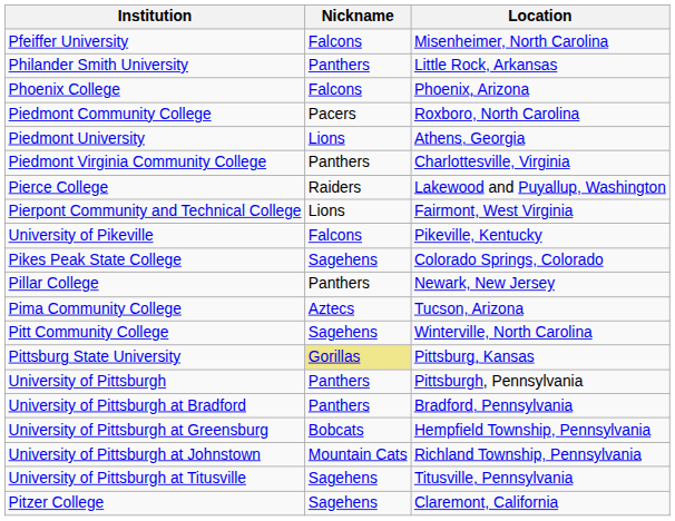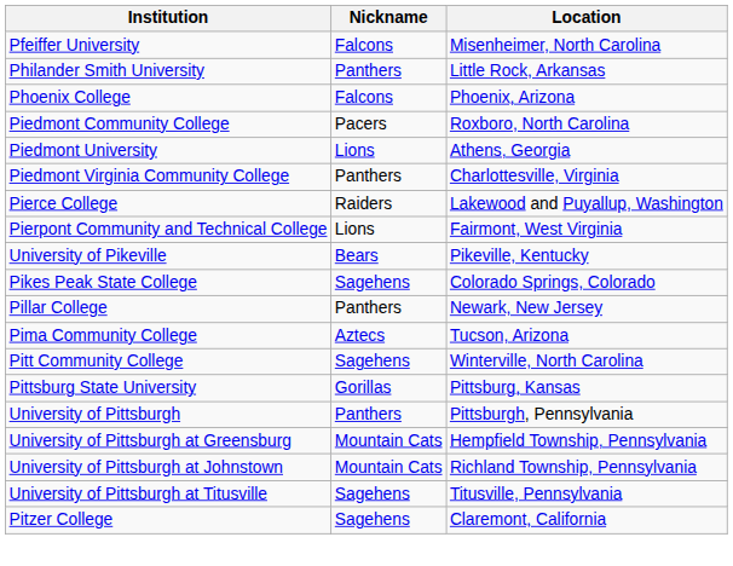University of Pikeville | Nickname: Falcons -> Bears
Pittsburg State University | Nickname: khaki background -> no background
- row: University of Pittsburgh at Bradford | Panthers | Bradford, Pennsylvania
University of Pittsburgh at Greensburg | Nickname: Bobcats -> Mountain Cats
